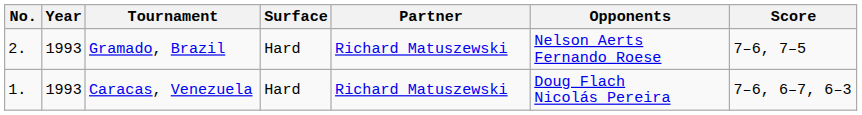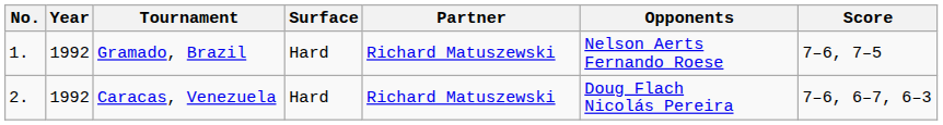Gramado, Brazil | No.: 2. -> 1.
Gramado, Brazil | Year: 1993 -> 1992
Caracas, Venezuela | No.: 1. -> 2.
Caracas, Venezuela | Year: 1993 -> 1992
